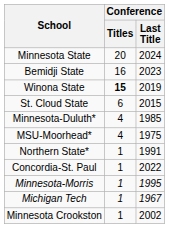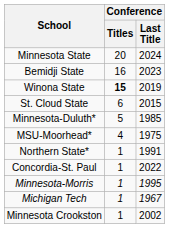Minnesota-Duluth* | Conference / Titles: 4 -> 5
